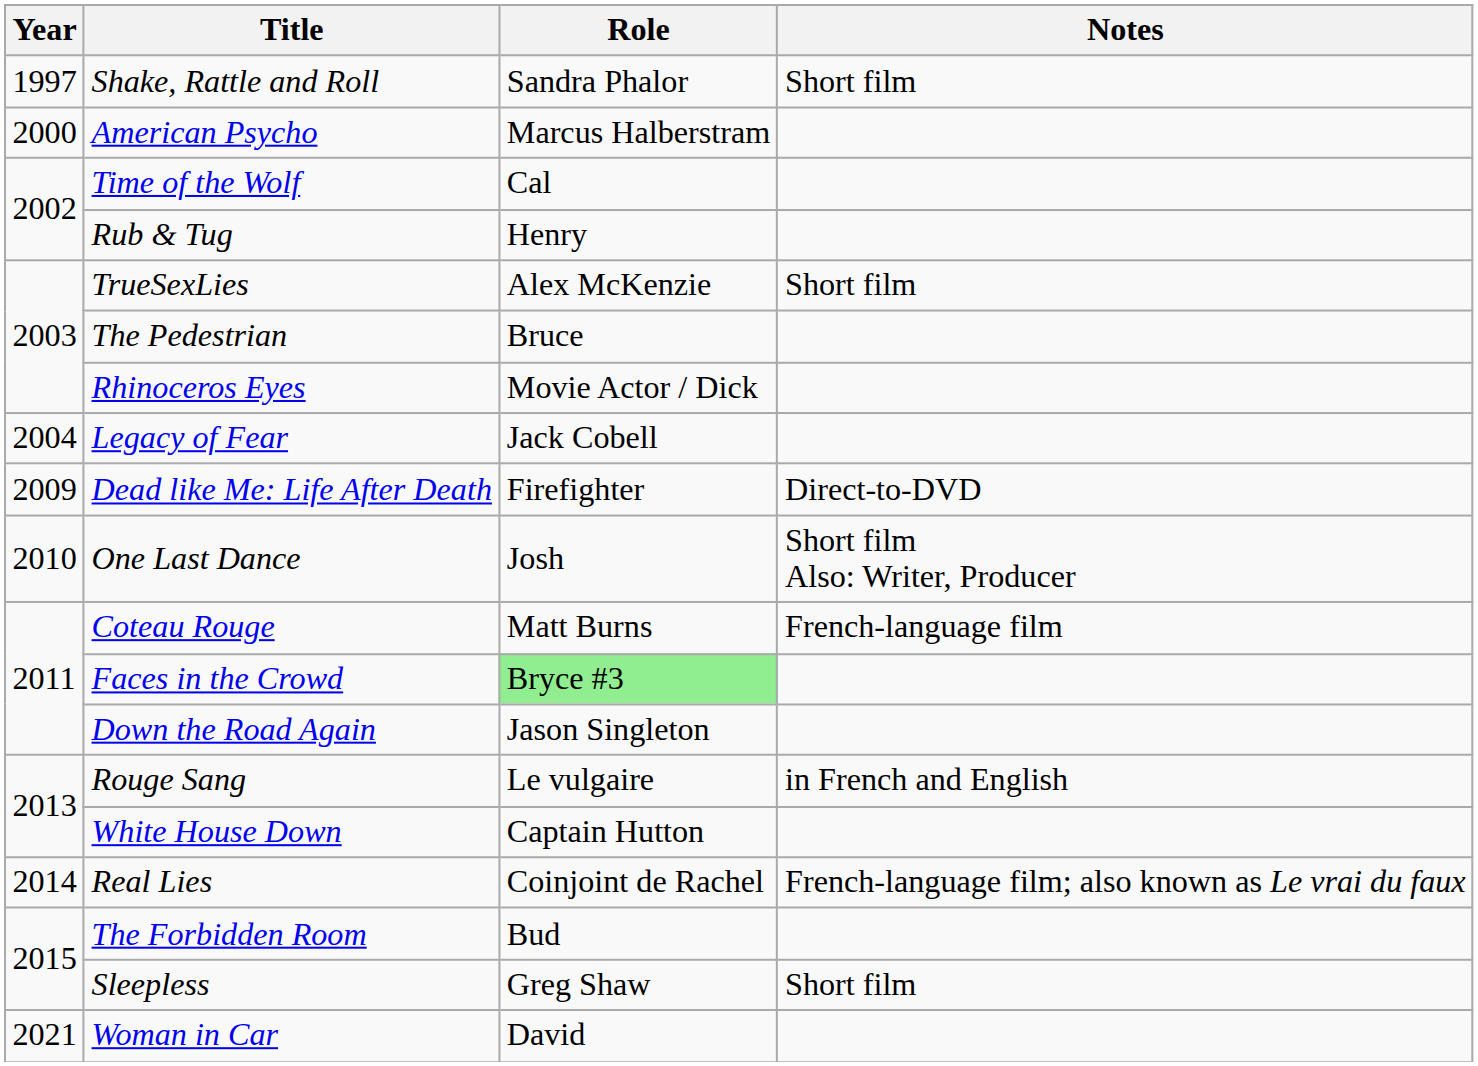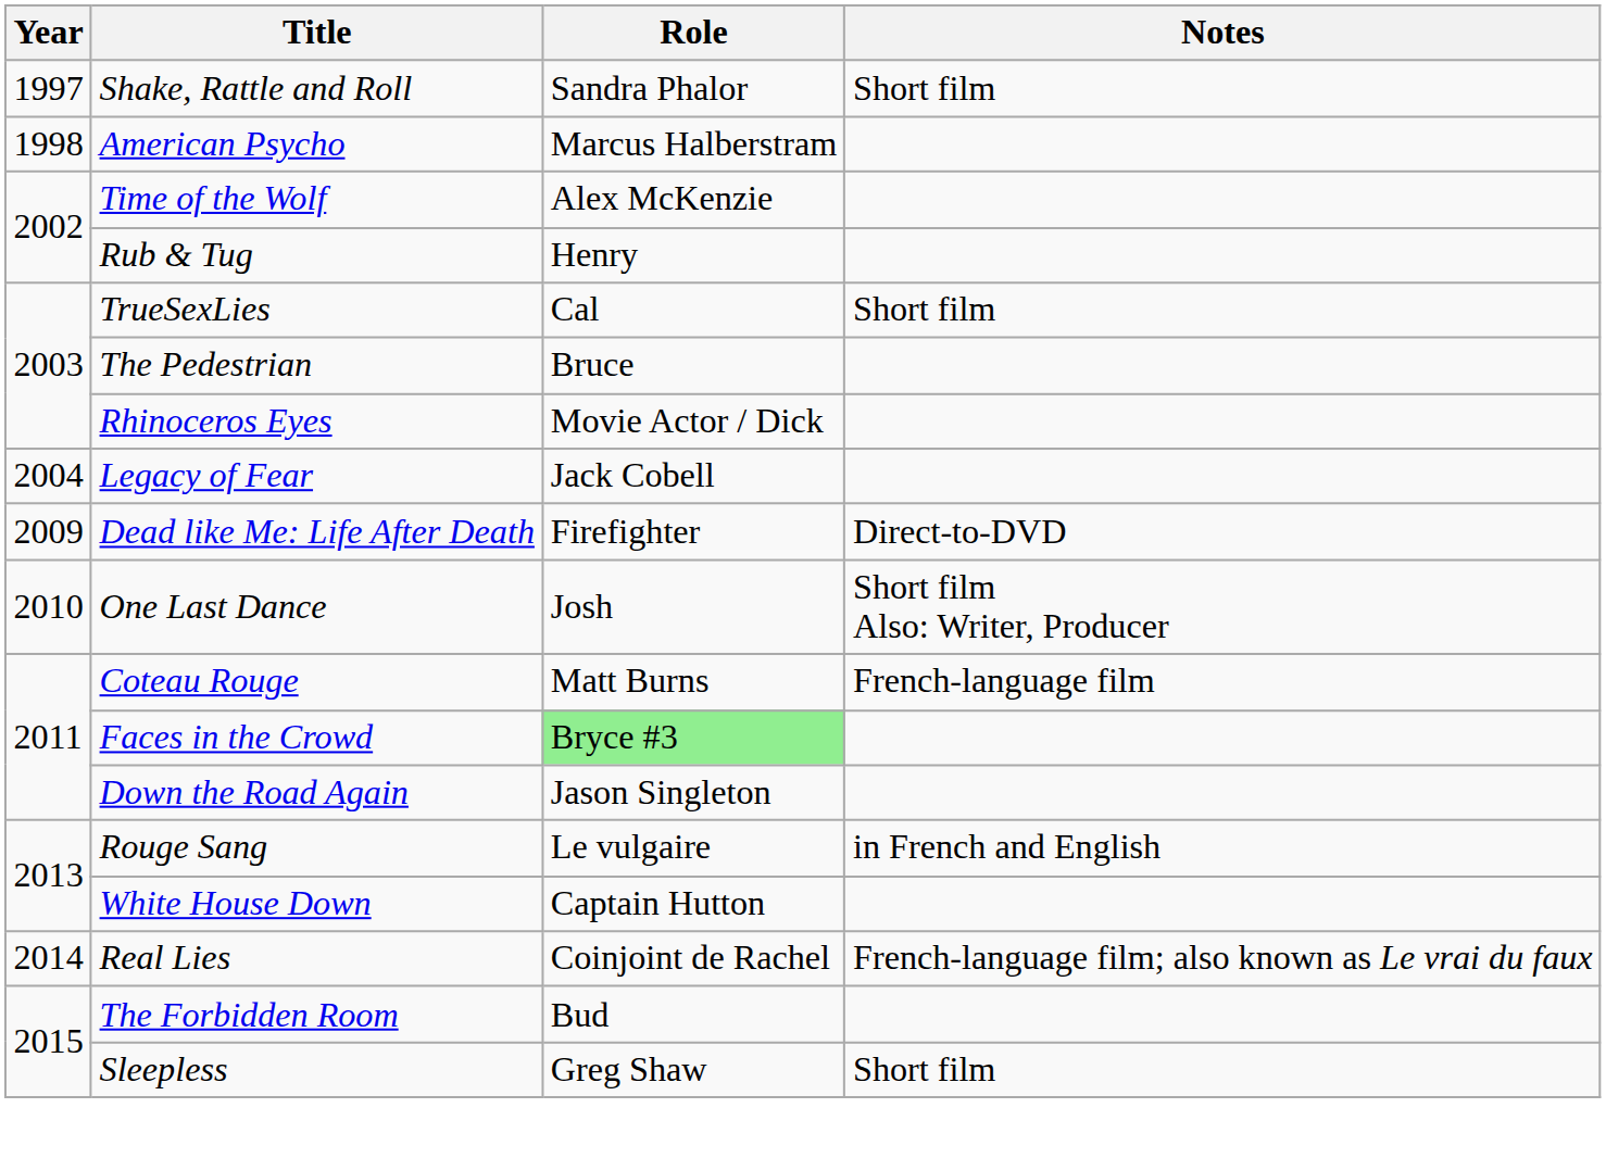American Psycho | Year: 2000 -> 1998
Time of the Wolf | Role: Cal -> Alex McKenzie
TrueSexLies | Role: Alex McKenzie -> Cal
- row: 2021 | Woman in Car | David
